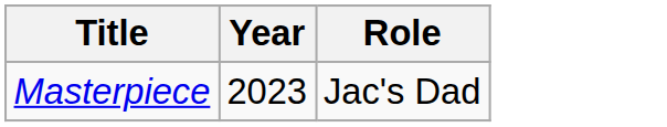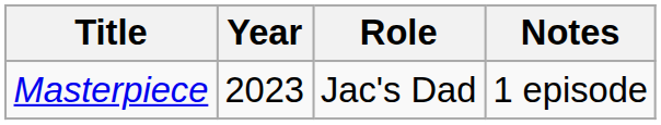+ column: Notes | 1 episode
